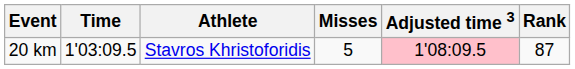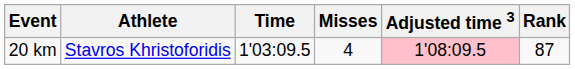columns swapped: Athlete <-> Time
20 km | Misses: 5 -> 4
